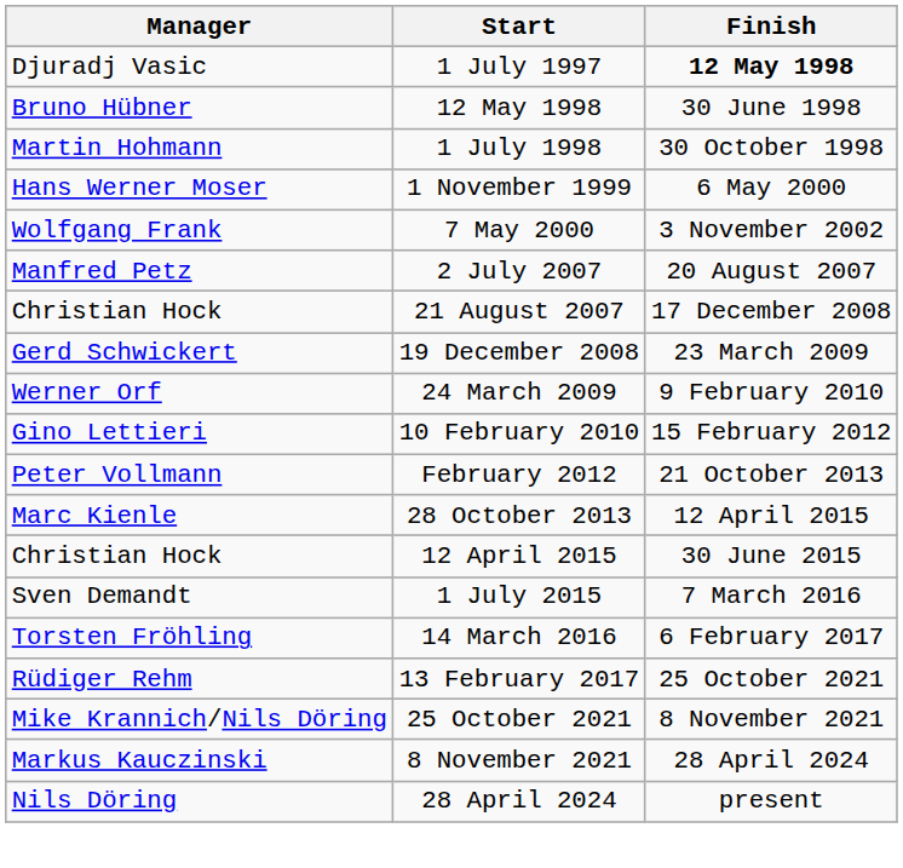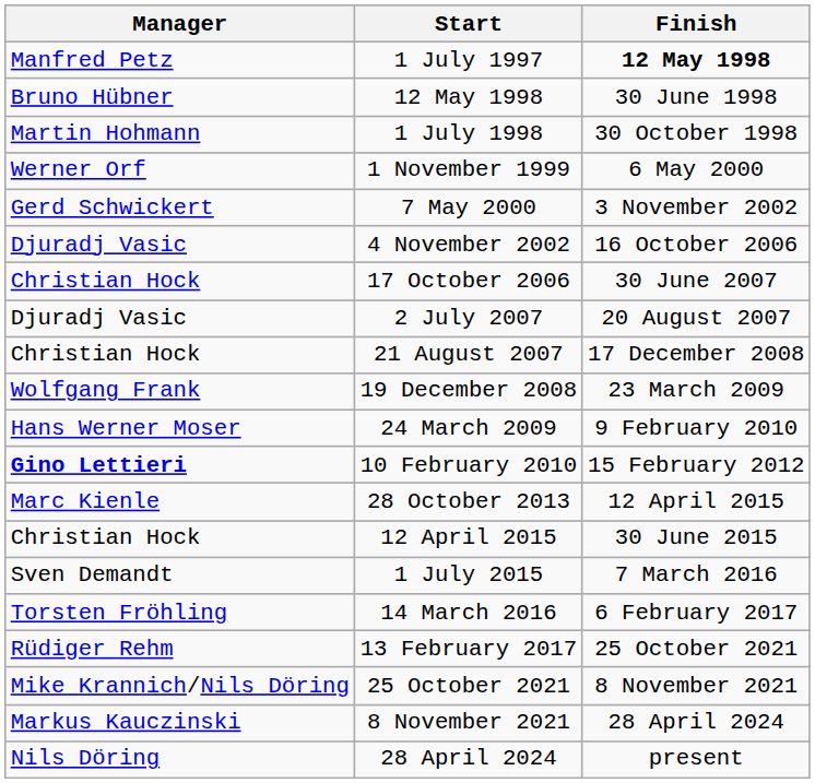1 July 1997 | Manager: Djuradj Vasic -> Manfred Petz
1 November 1999 | Manager: Hans Werner Moser -> Werner Orf
7 May 2000 | Manager: Wolfgang Frank -> Gerd Schwickert
+ row: Djuradj Vasic | 4 November 2002 | 16 October 2006
+ row: Christian Hock | 17 October 2006 | 30 June 2007
2 July 2007 | Manager: Manfred Petz -> Djuradj Vasic
19 December 2008 | Manager: Gerd Schwickert -> Wolfgang Frank
24 March 2009 | Manager: Werner Orf -> Hans Werner Moser
10 February 2010 | Manager: normal -> bold
- row: Peter Vollmann | February 2012 | 21 October 2013
